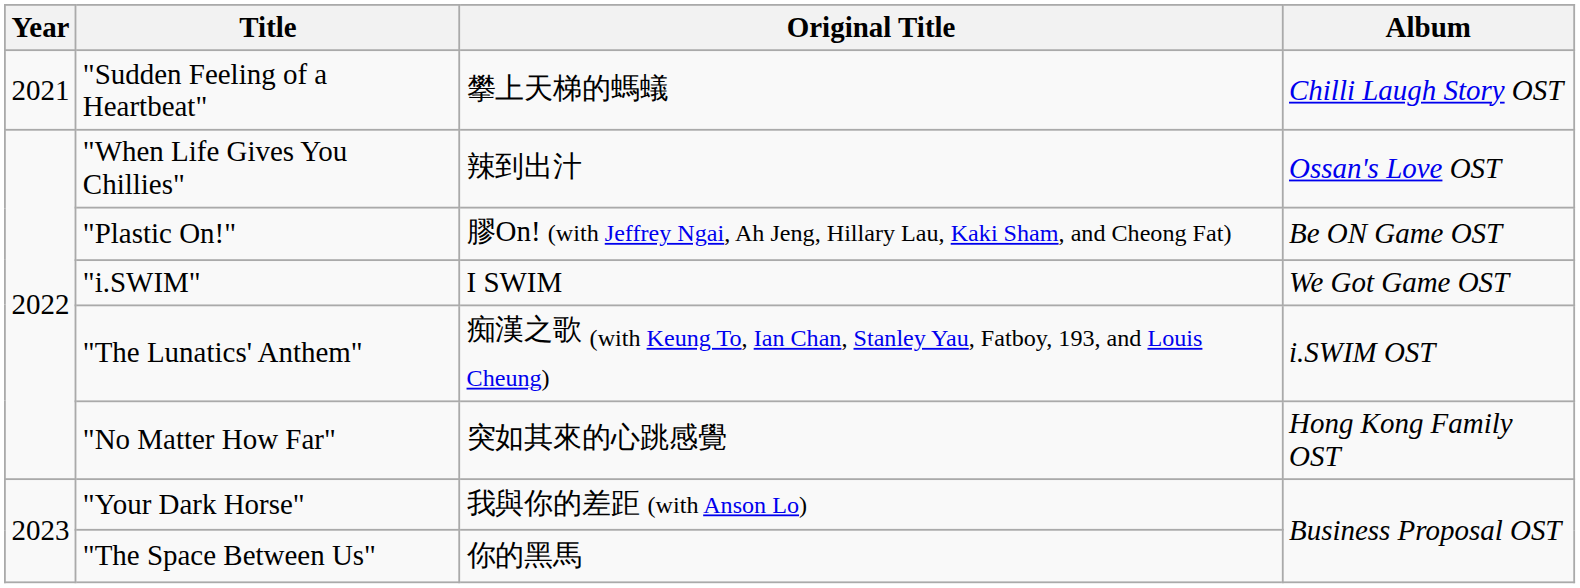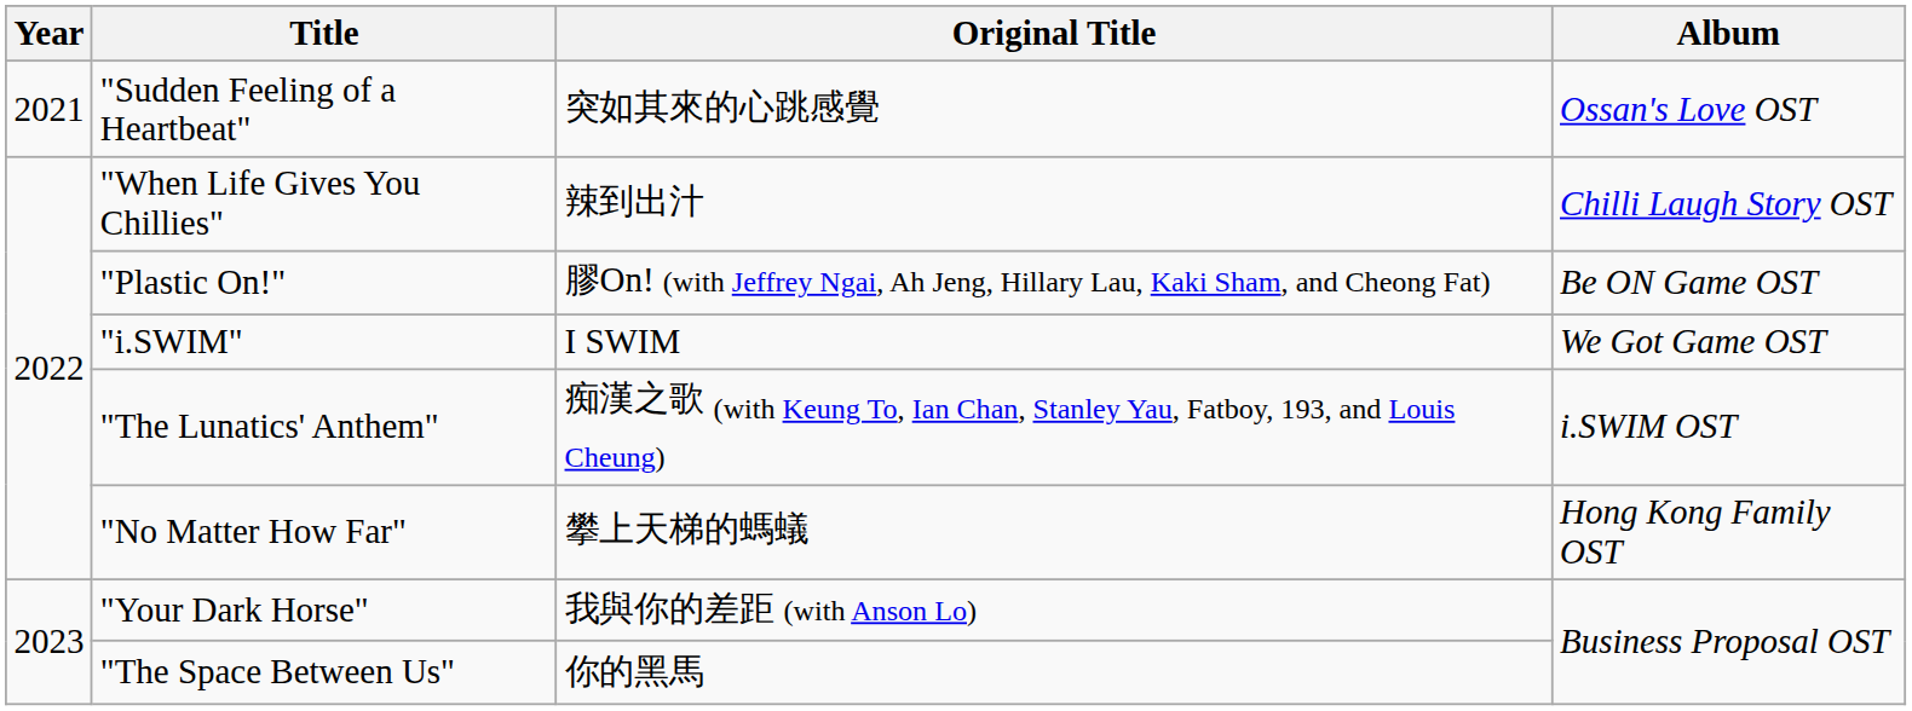"Sudden Feeling of a Heartbeat" | Original Title: 攀上天梯的螞蟻 -> 突如其來的心跳感覺
"Sudden Feeling of a Heartbeat" | Album: Chilli Laugh Story OST -> Ossan's Love OST
"When Life Gives You Chillies" | Album: Ossan's Love OST -> Chilli Laugh Story OST
"No Matter How Far" | Original Title: 突如其來的心跳感覺 -> 攀上天梯的螞蟻
